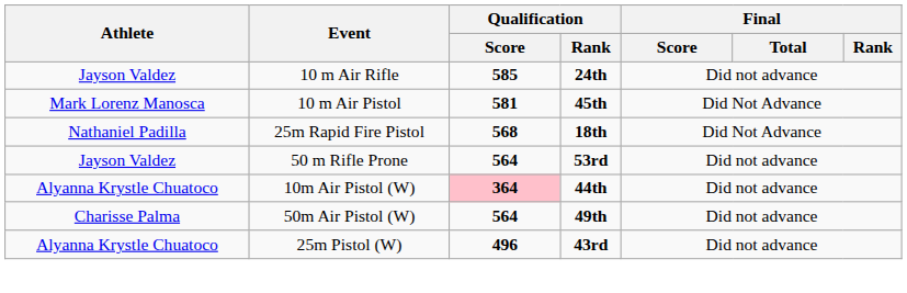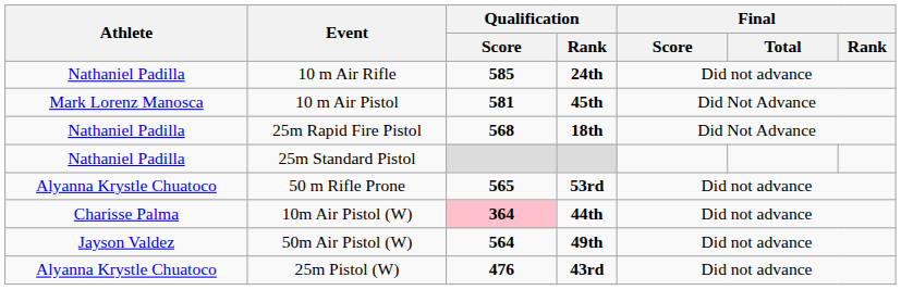10 m Air Rifle | Athlete: Jayson Valdez -> Nathaniel Padilla
+ row: Nathaniel Padilla | 25m Standard Pistol
50 m Rifle Prone | Athlete: Jayson Valdez -> Alyanna Krystle Chuatoco
50 m Rifle Prone | Qualification / Score: 564 -> 565
10m Air Pistol (W) | Athlete: Alyanna Krystle Chuatoco -> Charisse Palma
50m Air Pistol (W) | Athlete: Charisse Palma -> Jayson Valdez
25m Pistol (W) | Qualification / Score: 496 -> 476
